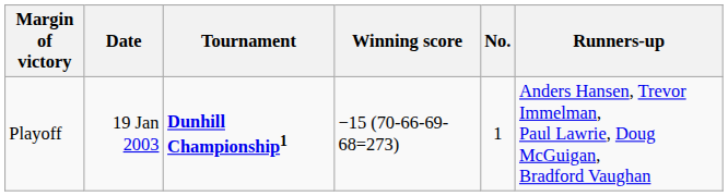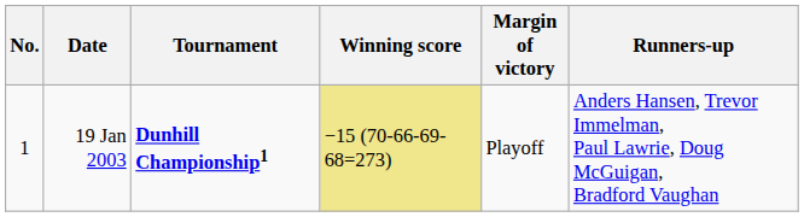columns swapped: No. <-> Margin of victory
19 Jan 2003 | Winning score: no background -> khaki background
